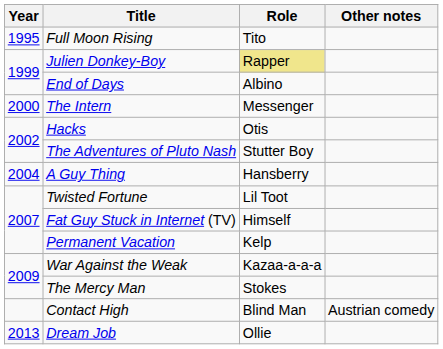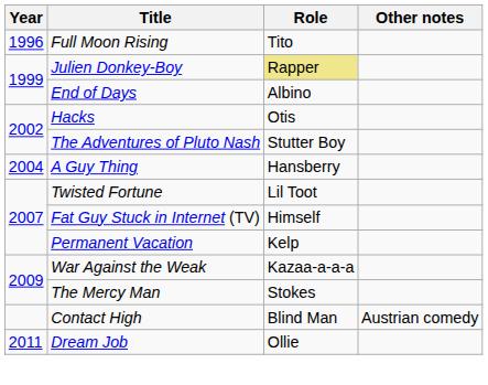Full Moon Rising | Year: 1995 -> 1996
- row: 2000 | The Intern | Messenger
Dream Job | Year: 2013 -> 2011
